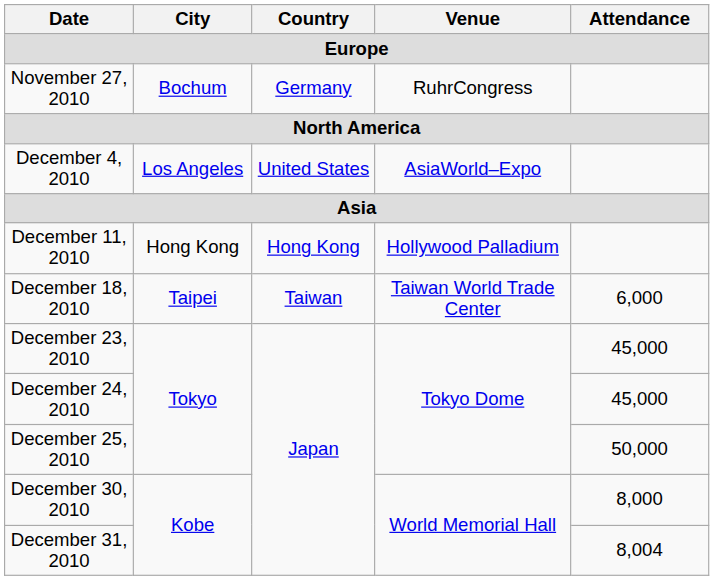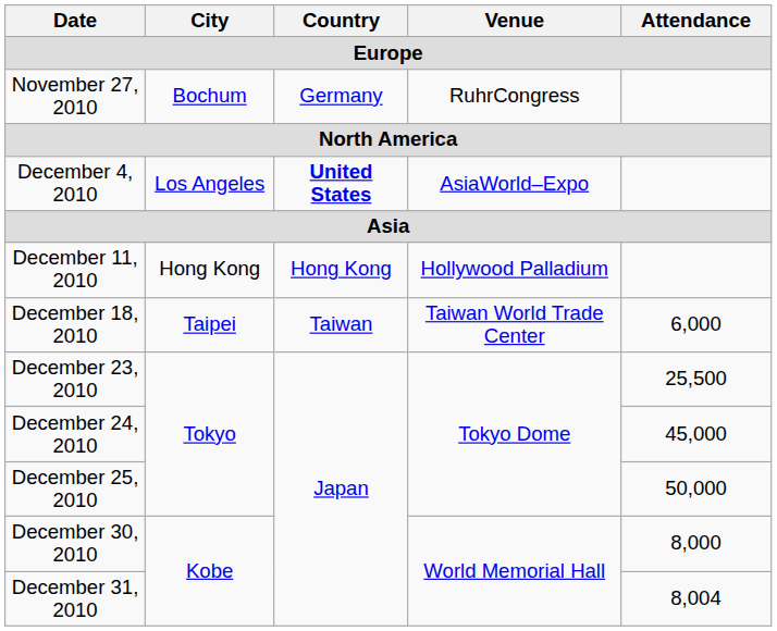December 4, 2010 | Country: normal -> bold
December 23, 2010 | Attendance: 45,000 -> 25,500
